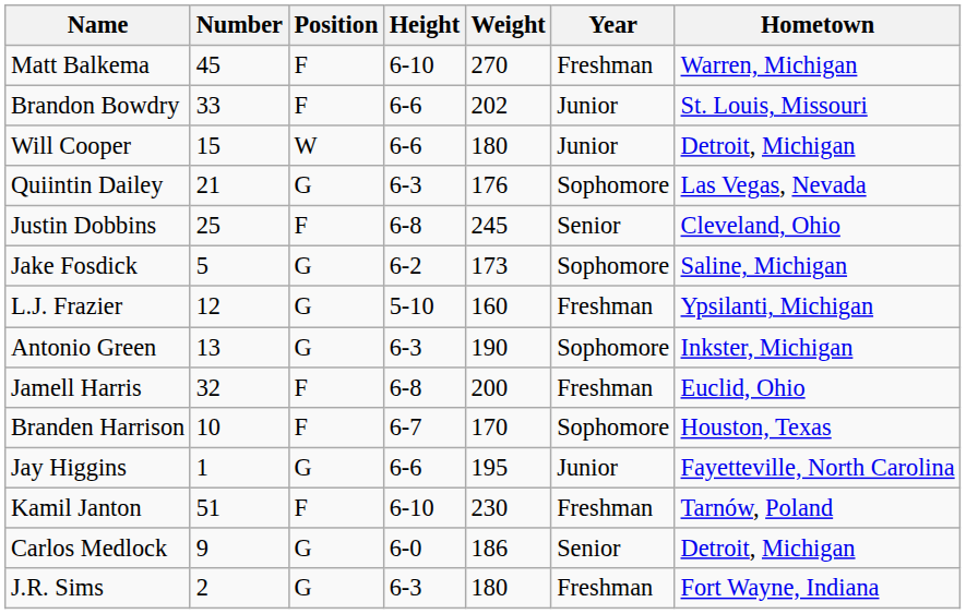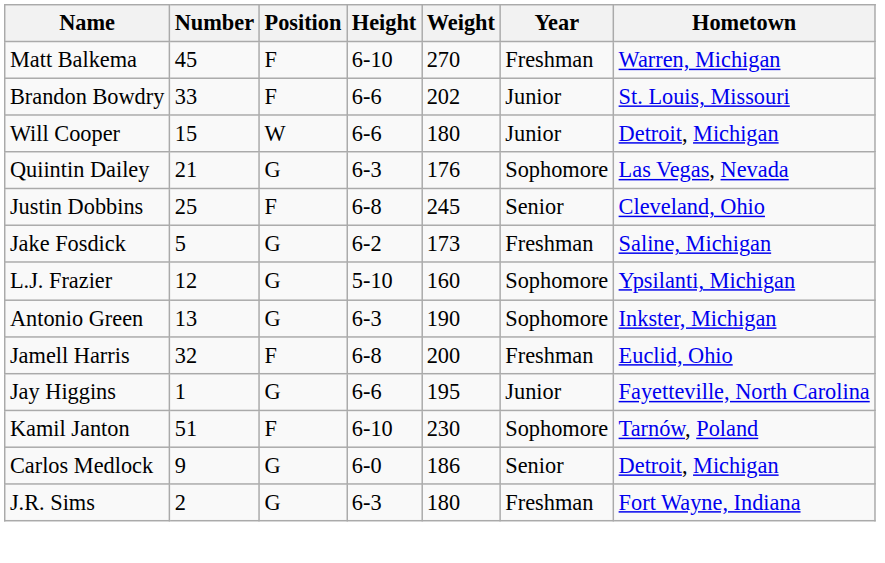Jake Fosdick | Year: Sophomore -> Freshman
L.J. Frazier | Year: Freshman -> Sophomore
- row: Branden Harrison | 10 | F | 6-7 | 170 | Sophomore | Houston, Texas
Kamil Janton | Year: Freshman -> Sophomore
